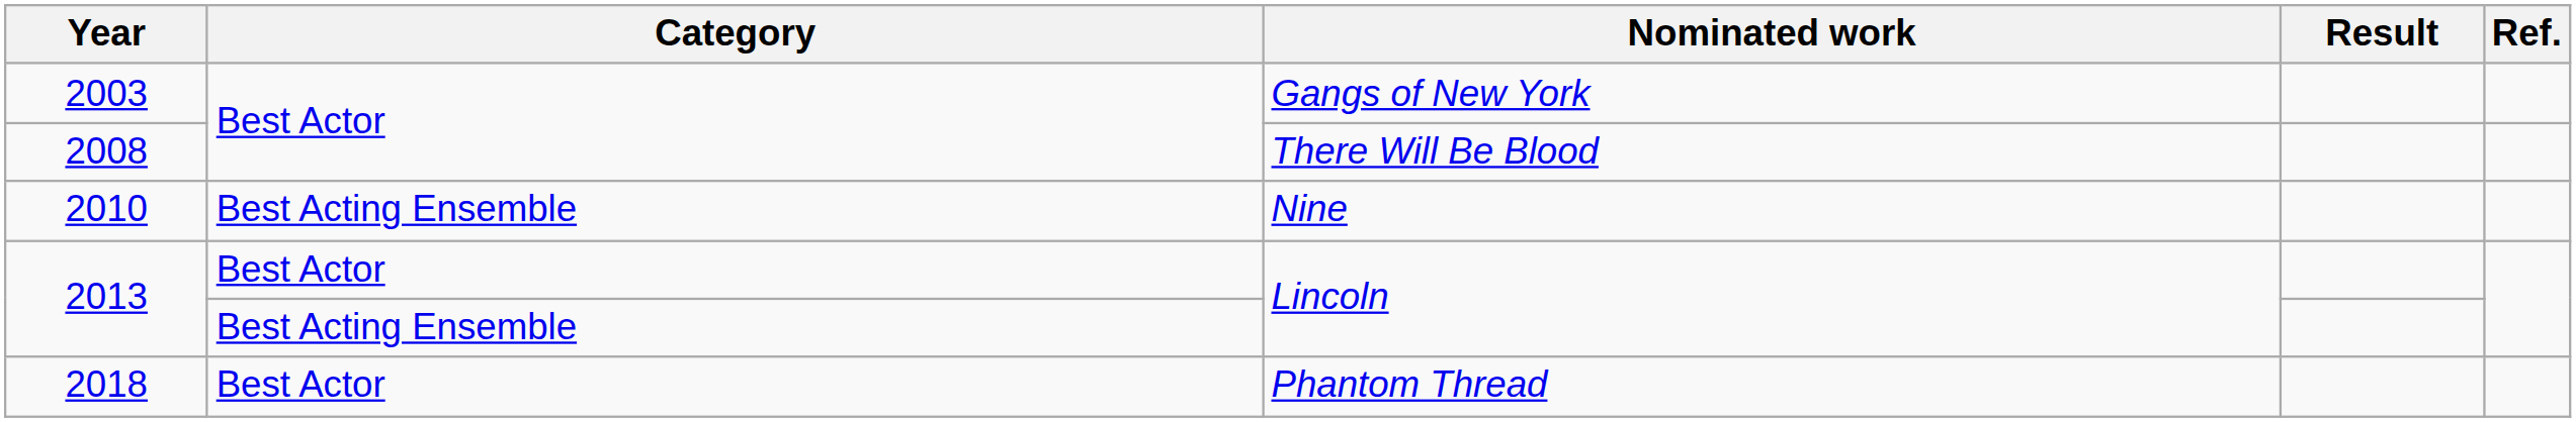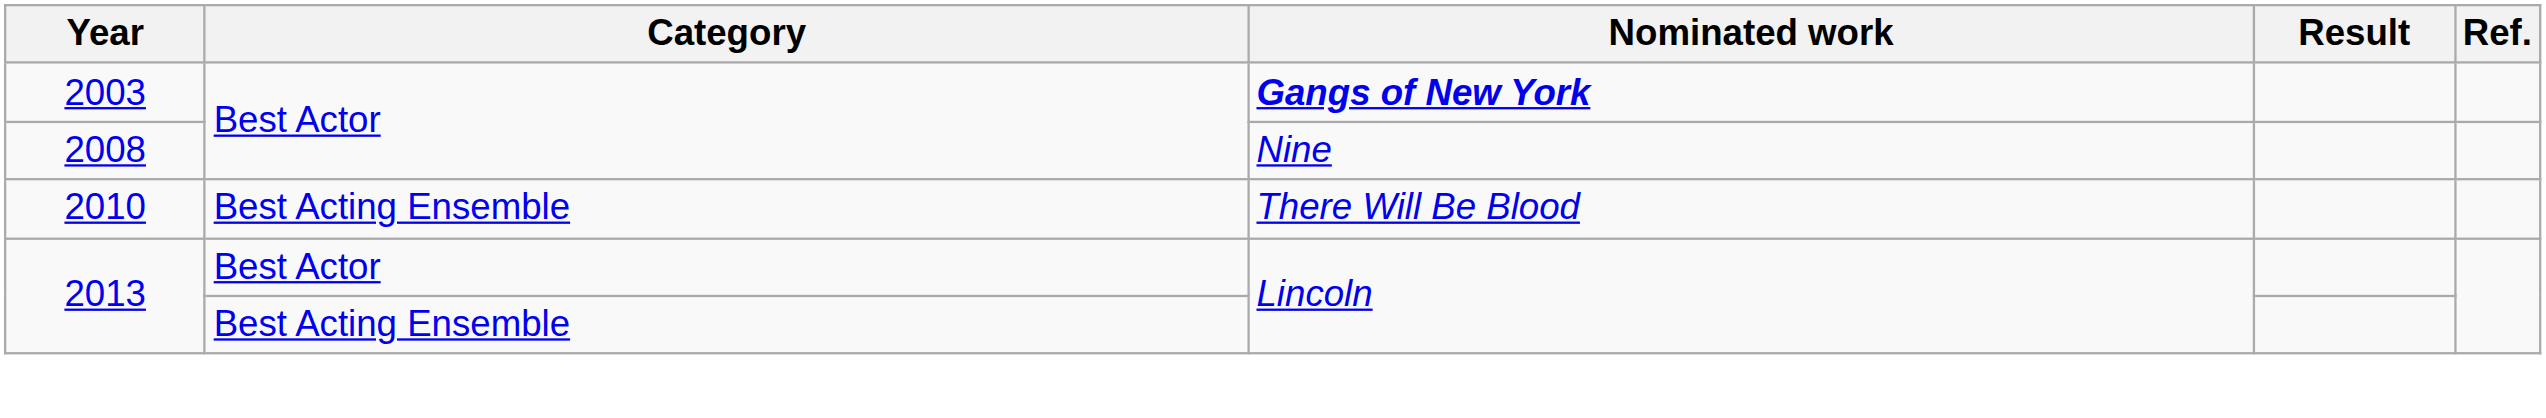2003 | Nominated work: normal -> bold
2008 | Nominated work: There Will Be Blood -> Nine
2010 | Nominated work: Nine -> There Will Be Blood
- row: 2018 | Best Actor | Phantom Thread
